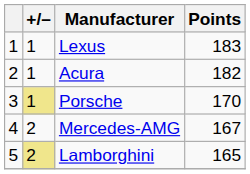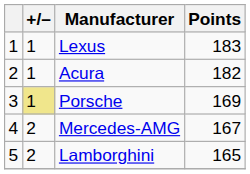Porsche | Points: 170 -> 169
Lamborghini | +/–: khaki background -> no background
